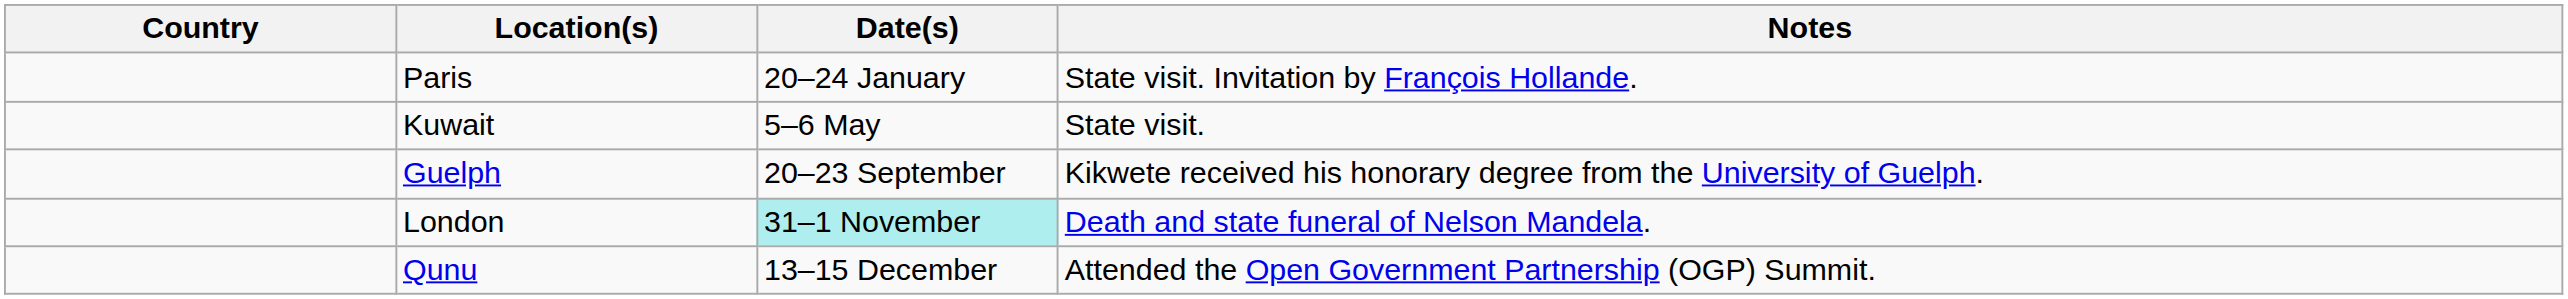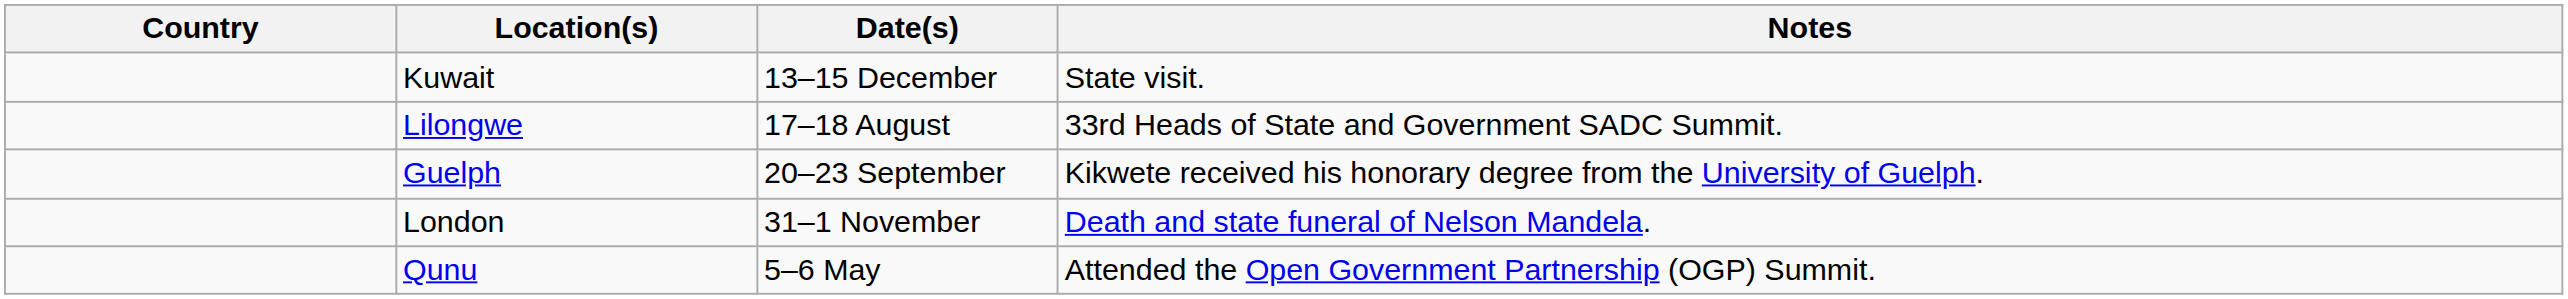- row: Paris | 20–24 January | State visit. Invitation by François Hollande.
Kuwait | Date(s): 5–6 May -> 13–15 December
+ row: Lilongwe | 17–18 August | 33rd Heads of State and Government SADC Summit.
London | Date(s): paleturquoise background -> no background
Qunu | Date(s): 13–15 December -> 5–6 May
